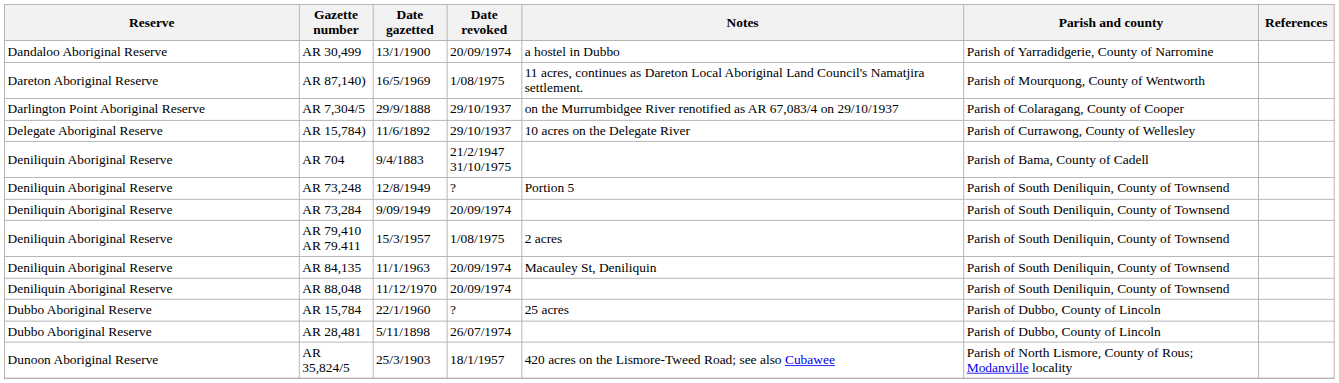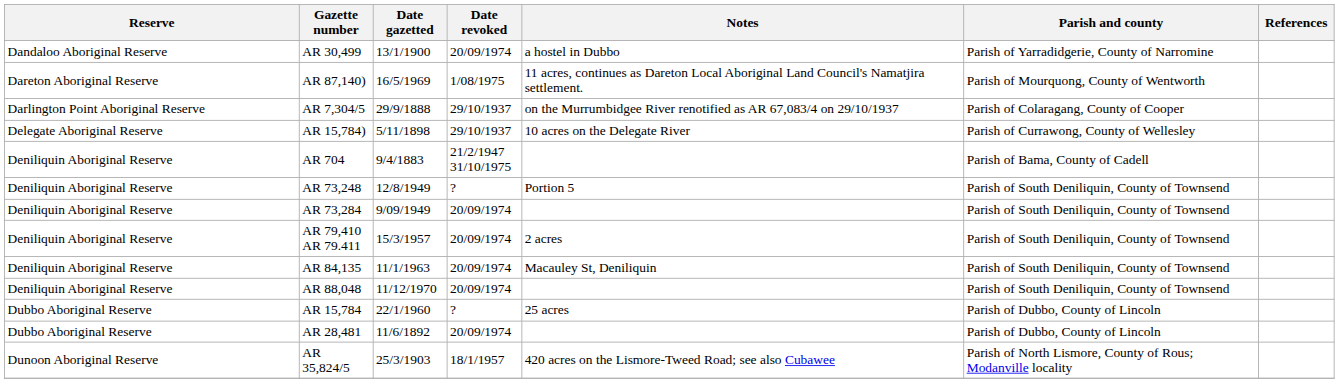AR 15,784) | Date gazetted: 11/6/1892 -> 5/11/1898
AR 79,410 AR 79.411 | Date revoked: 1/08/1975 -> 20/09/1974
AR 28,481 | Date gazetted: 5/11/1898 -> 11/6/1892
AR 28,481 | Date revoked: 26/07/1974 -> 20/09/1974
